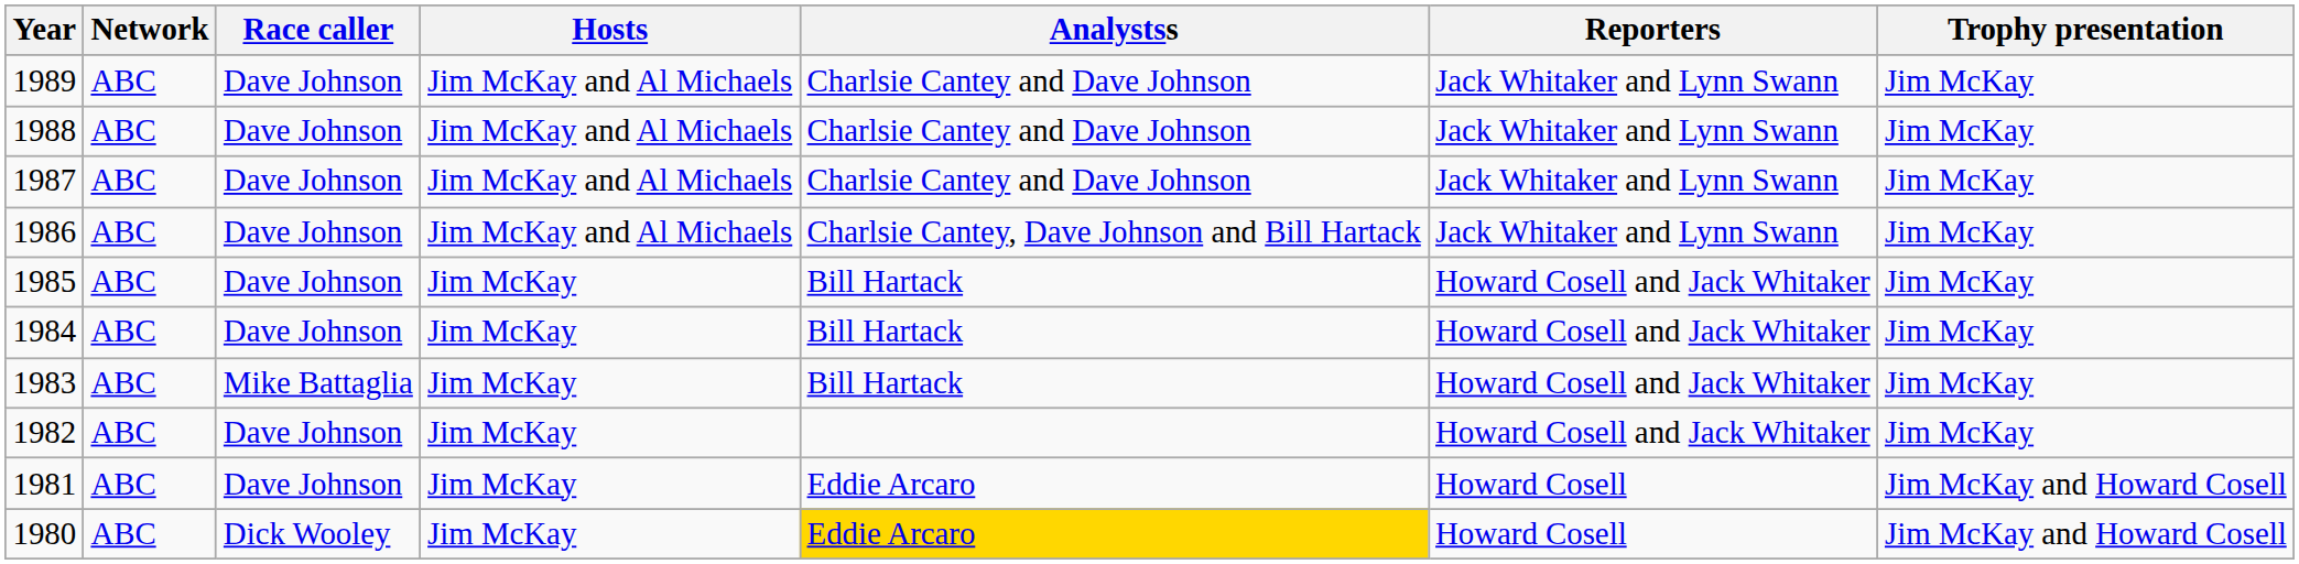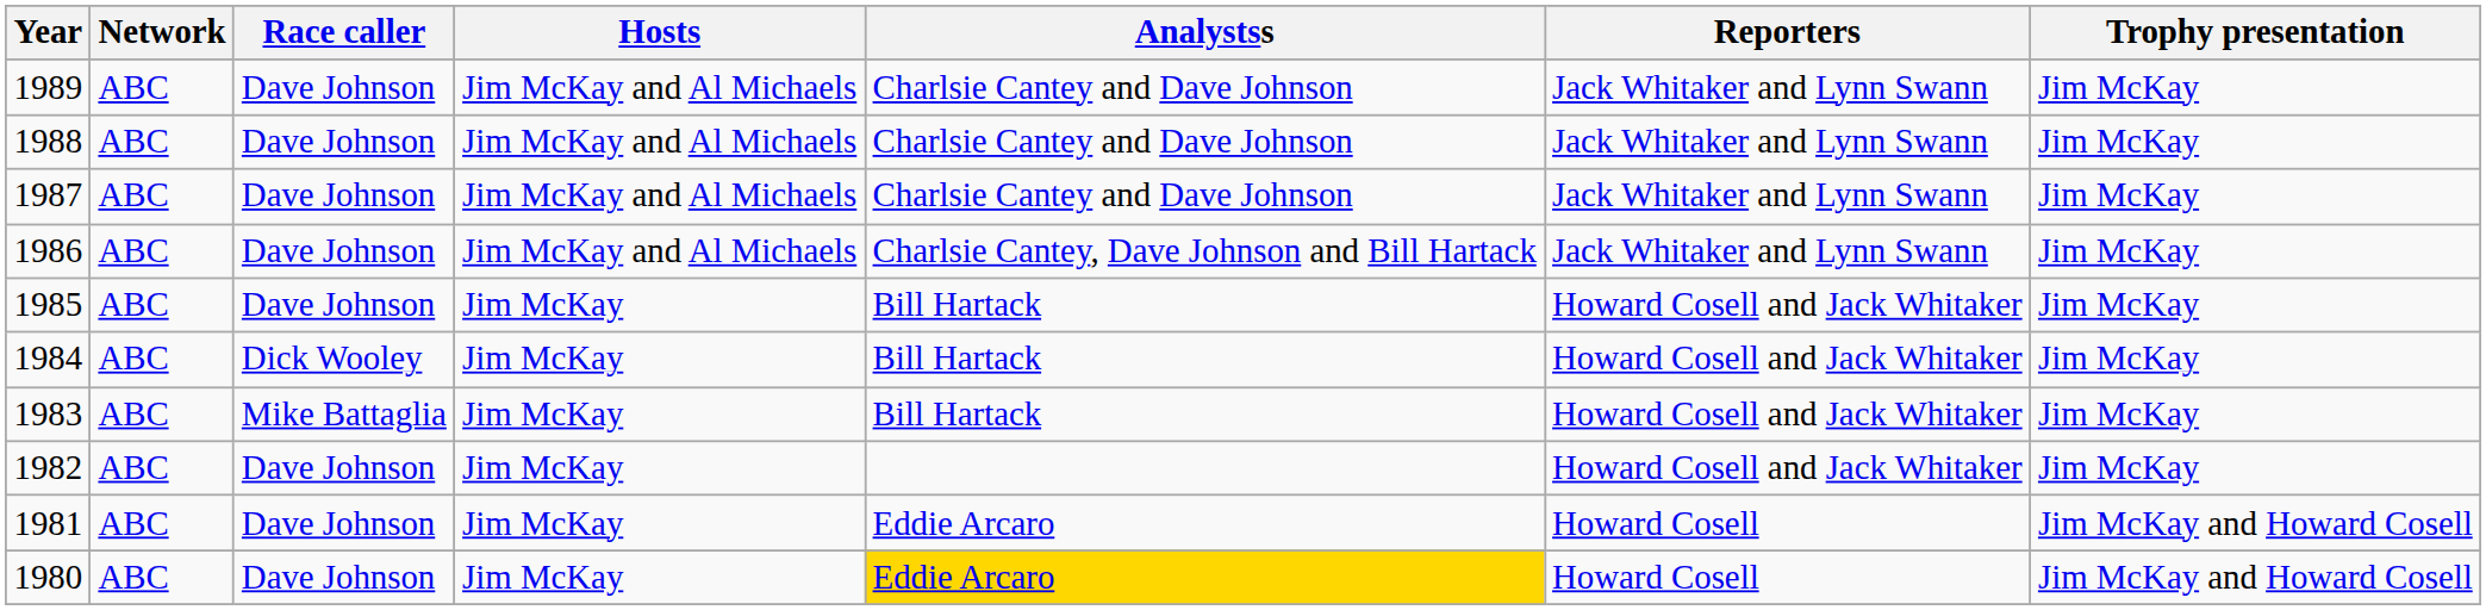1984 | Race caller: Dave Johnson -> Dick Wooley
1980 | Race caller: Dick Wooley -> Dave Johnson
